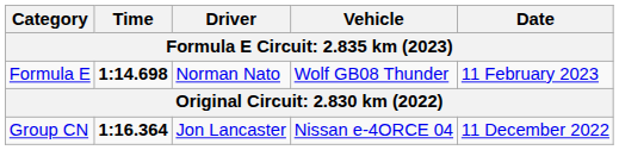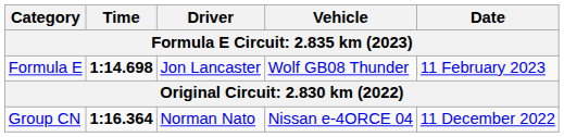Formula E | Driver: Norman Nato -> Jon Lancaster
Group CN | Driver: Jon Lancaster -> Norman Nato
